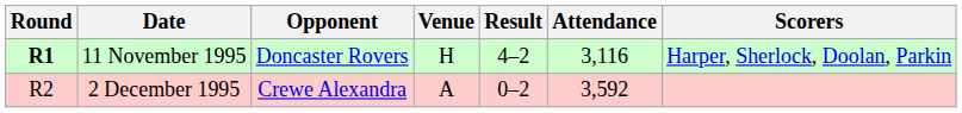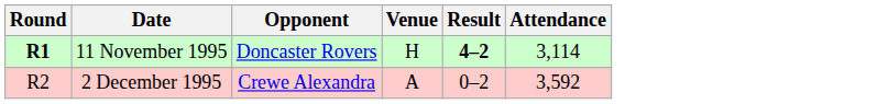- column: Scorers | Harper, Sherlock, Doolan, Parkin
11 November 1995 | Result: normal -> bold
11 November 1995 | Attendance: 3,116 -> 3,114
